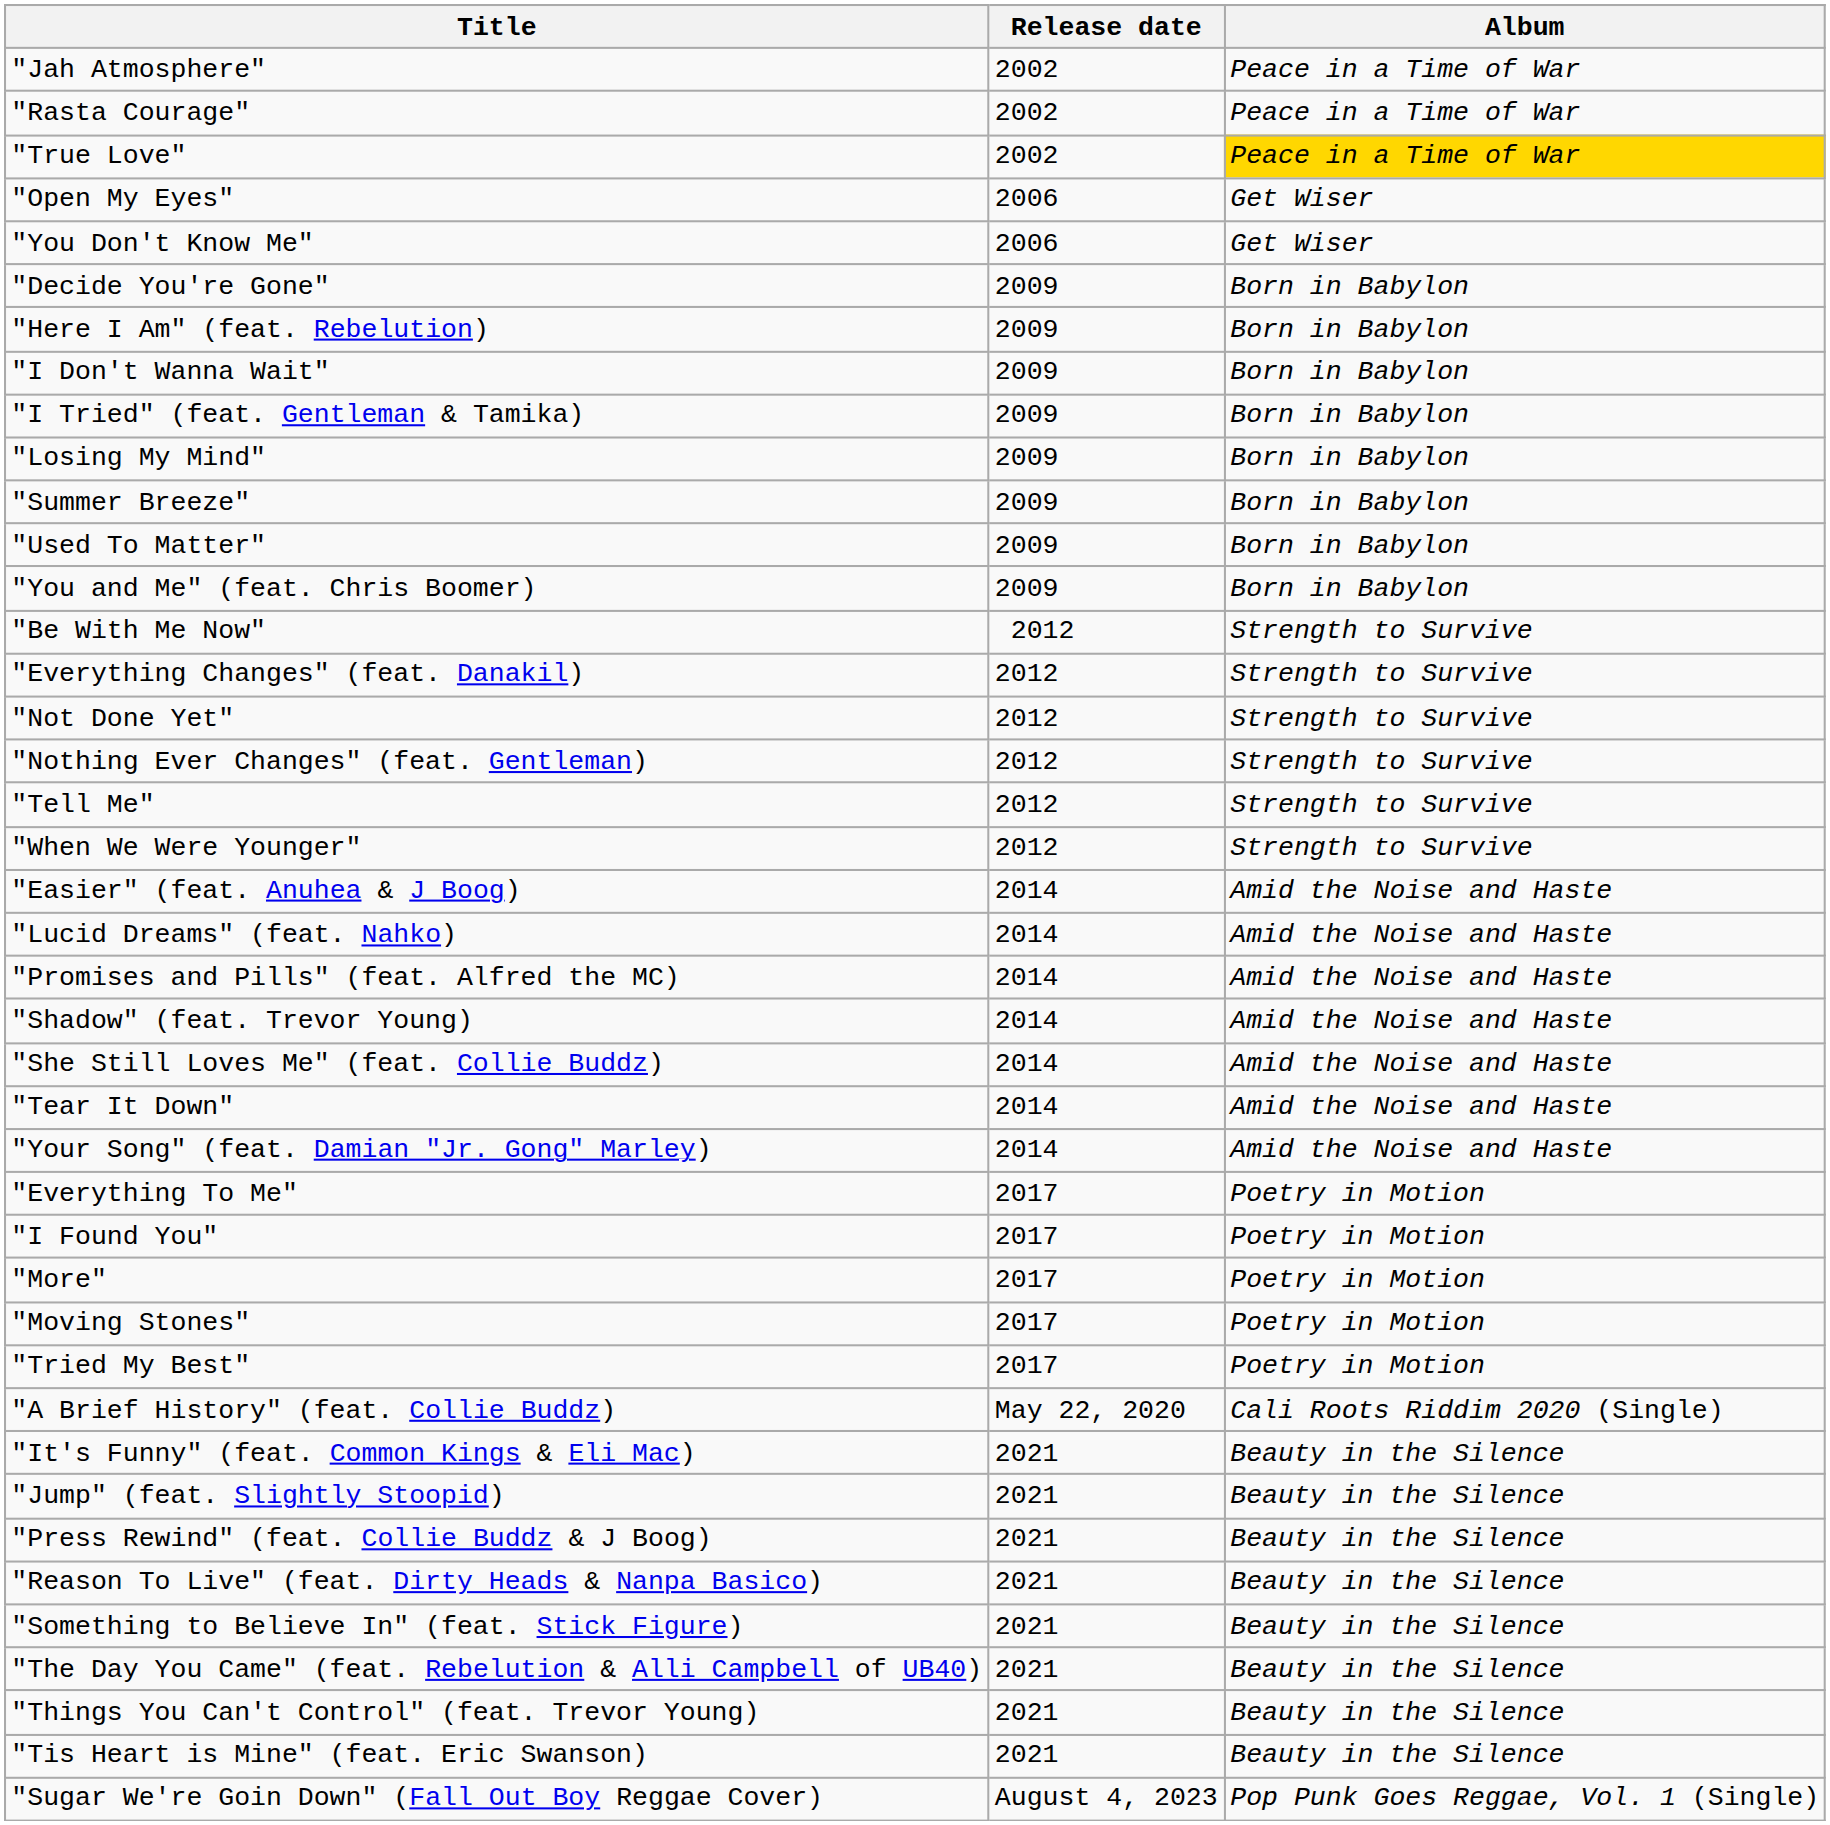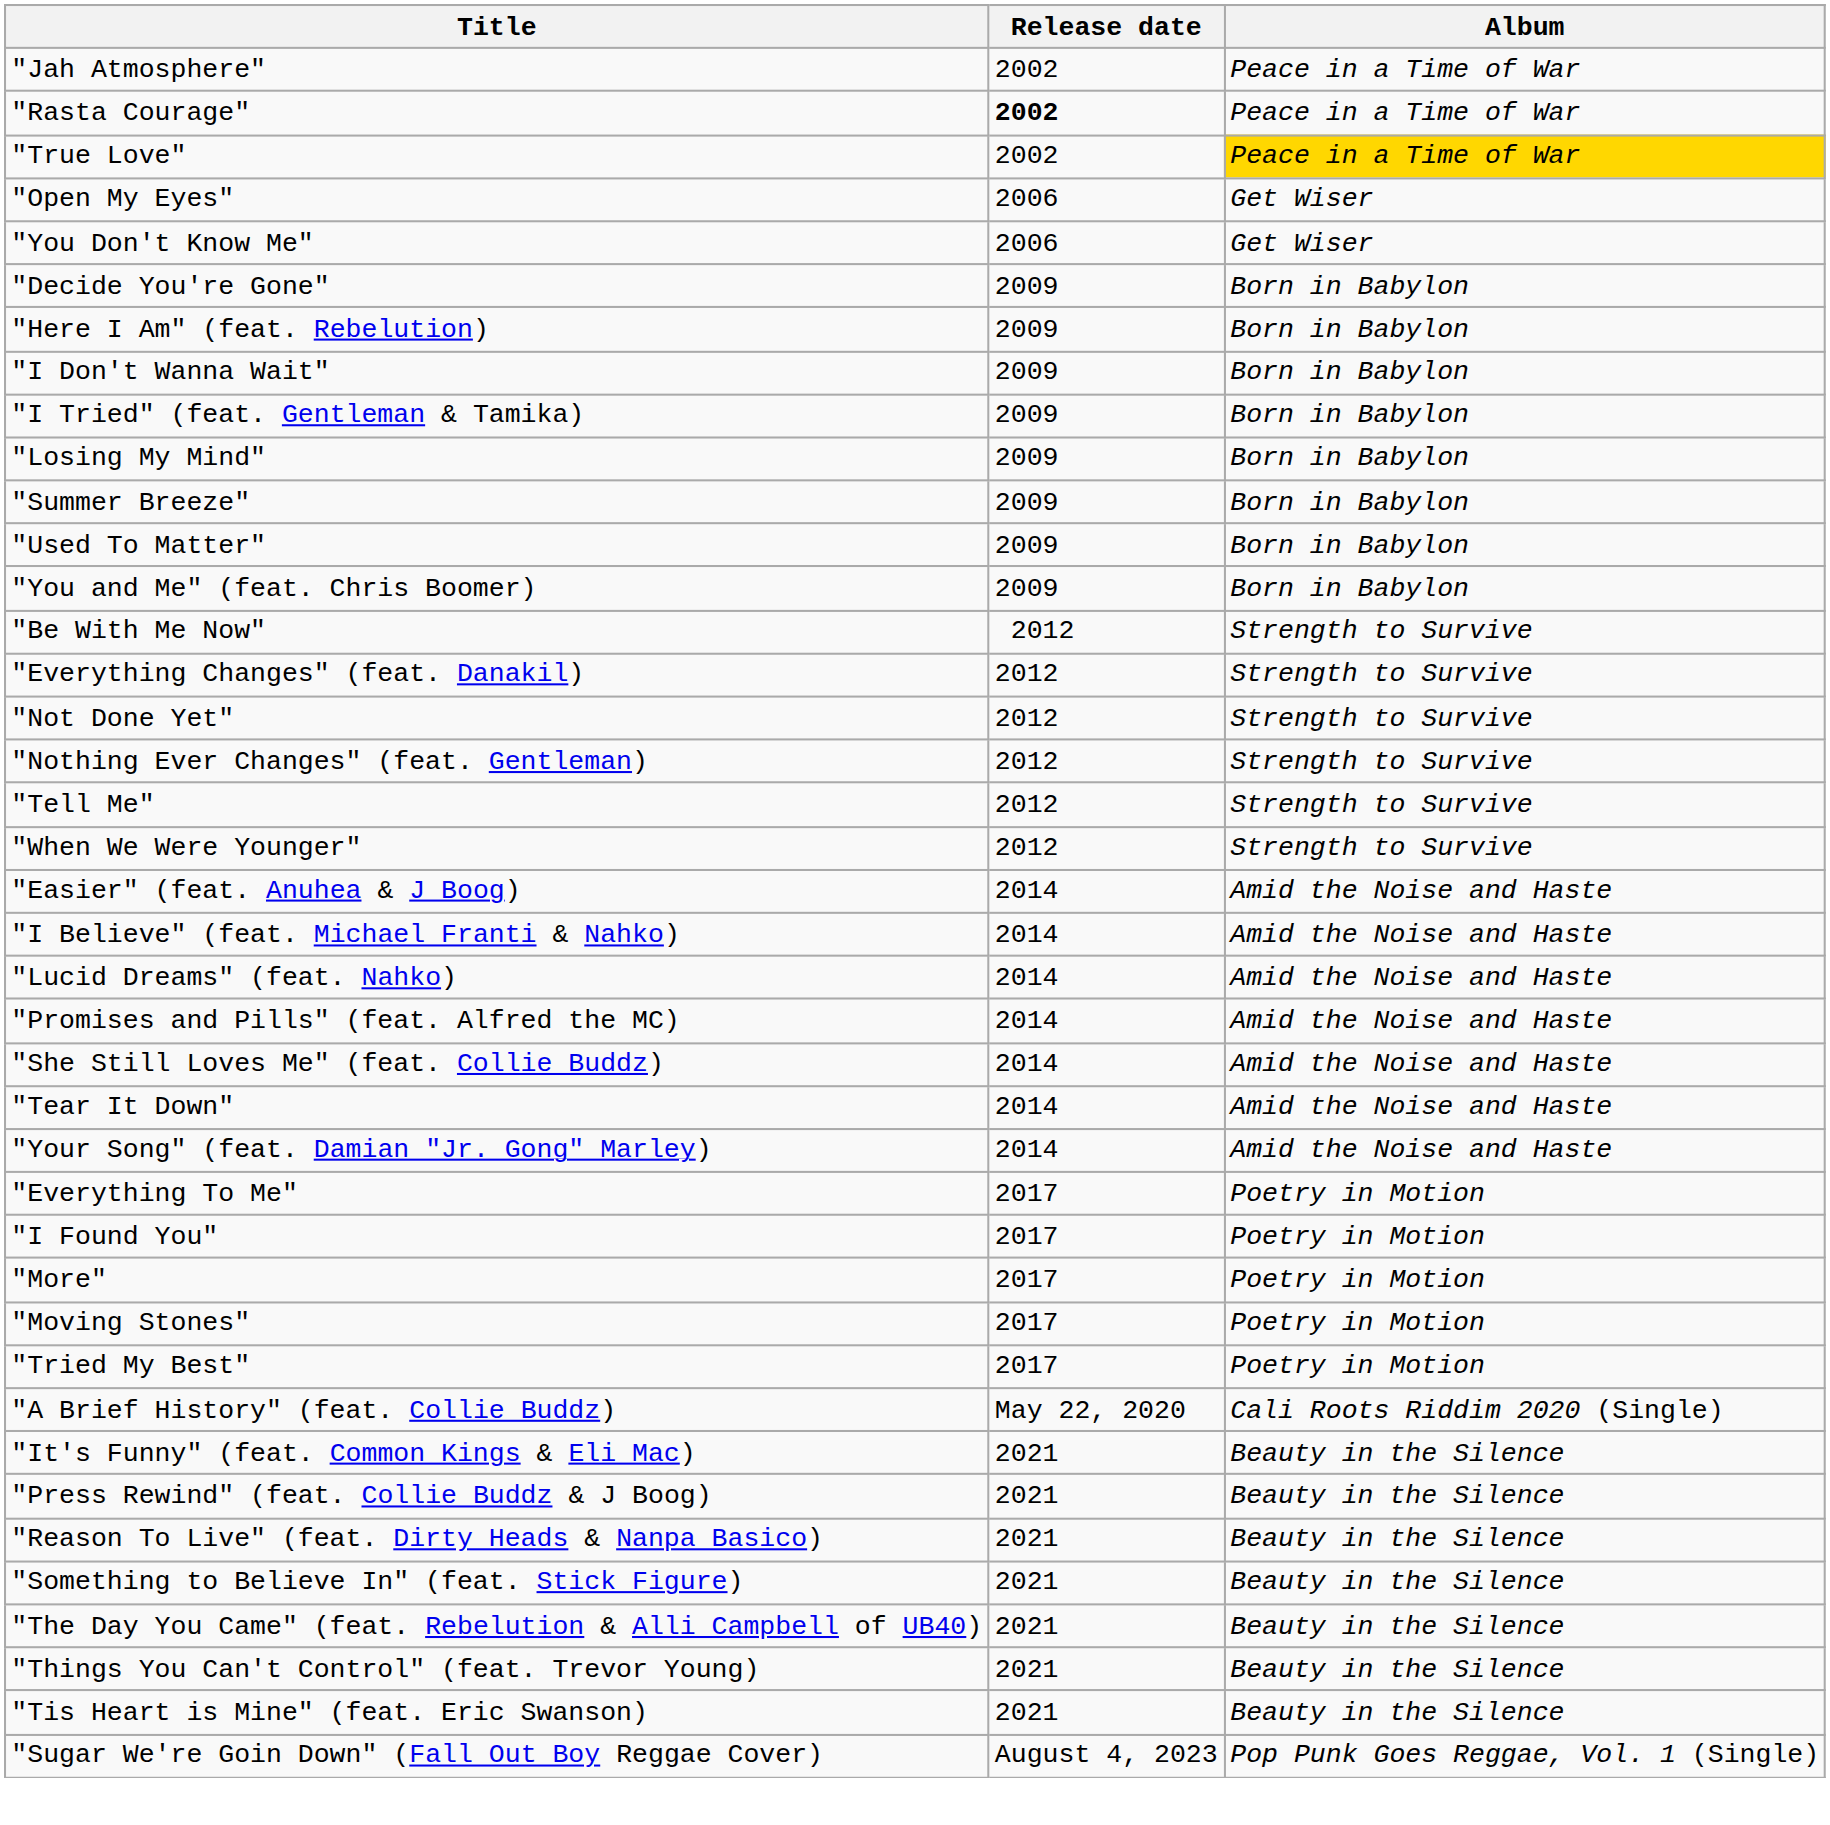"Rasta Courage" | Release date: normal -> bold
+ row: "I Believe" (feat. Michael Franti & Nahko) | 2014 | Amid the Noise and Haste
- row: "Shadow" (feat. Trevor Young) | 2014 | Amid the Noise and Haste
- row: "Jump" (feat. Slightly Stoopid) | 2021 | Beauty in the Silence
